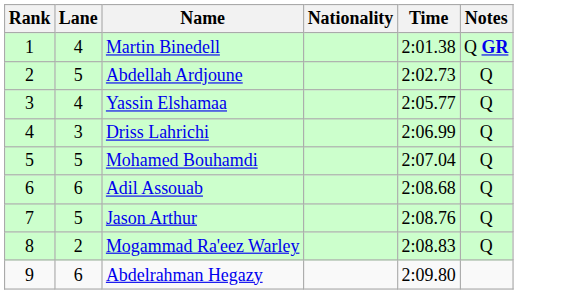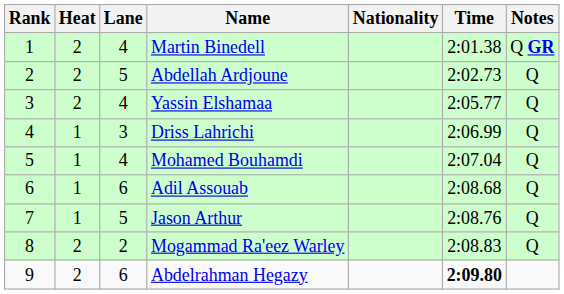+ column: Heat | 2 | 2 | 2 | 1 | 1 | 1 | 1 | 2 | 2
Mohamed Bouhamdi | Lane: 5 -> 4
Abdelrahman Hegazy | Time: normal -> bold
